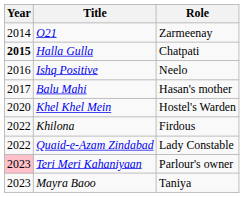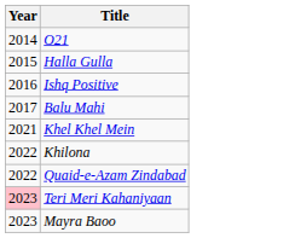- column: Role | Zarmeenay | Chatpati | Neelo | Hasan's mother | Hostel's Warden | Firdous | Lady Constable | Parlour's owner | Taniya
Halla Gulla | Year: bold -> normal
Khel Khel Mein | Year: 2020 -> 2021
